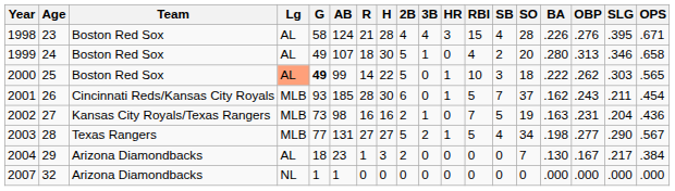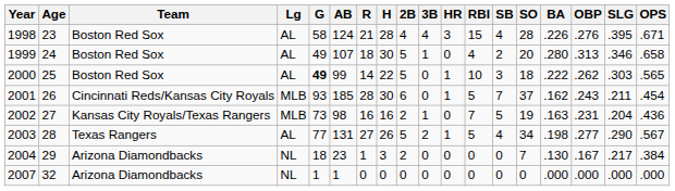2000 | Lg: lightsalmon background -> no background
2003 | Lg: MLB -> AL
2003 | H: 27 -> 26
2004 | Lg: AL -> NL
